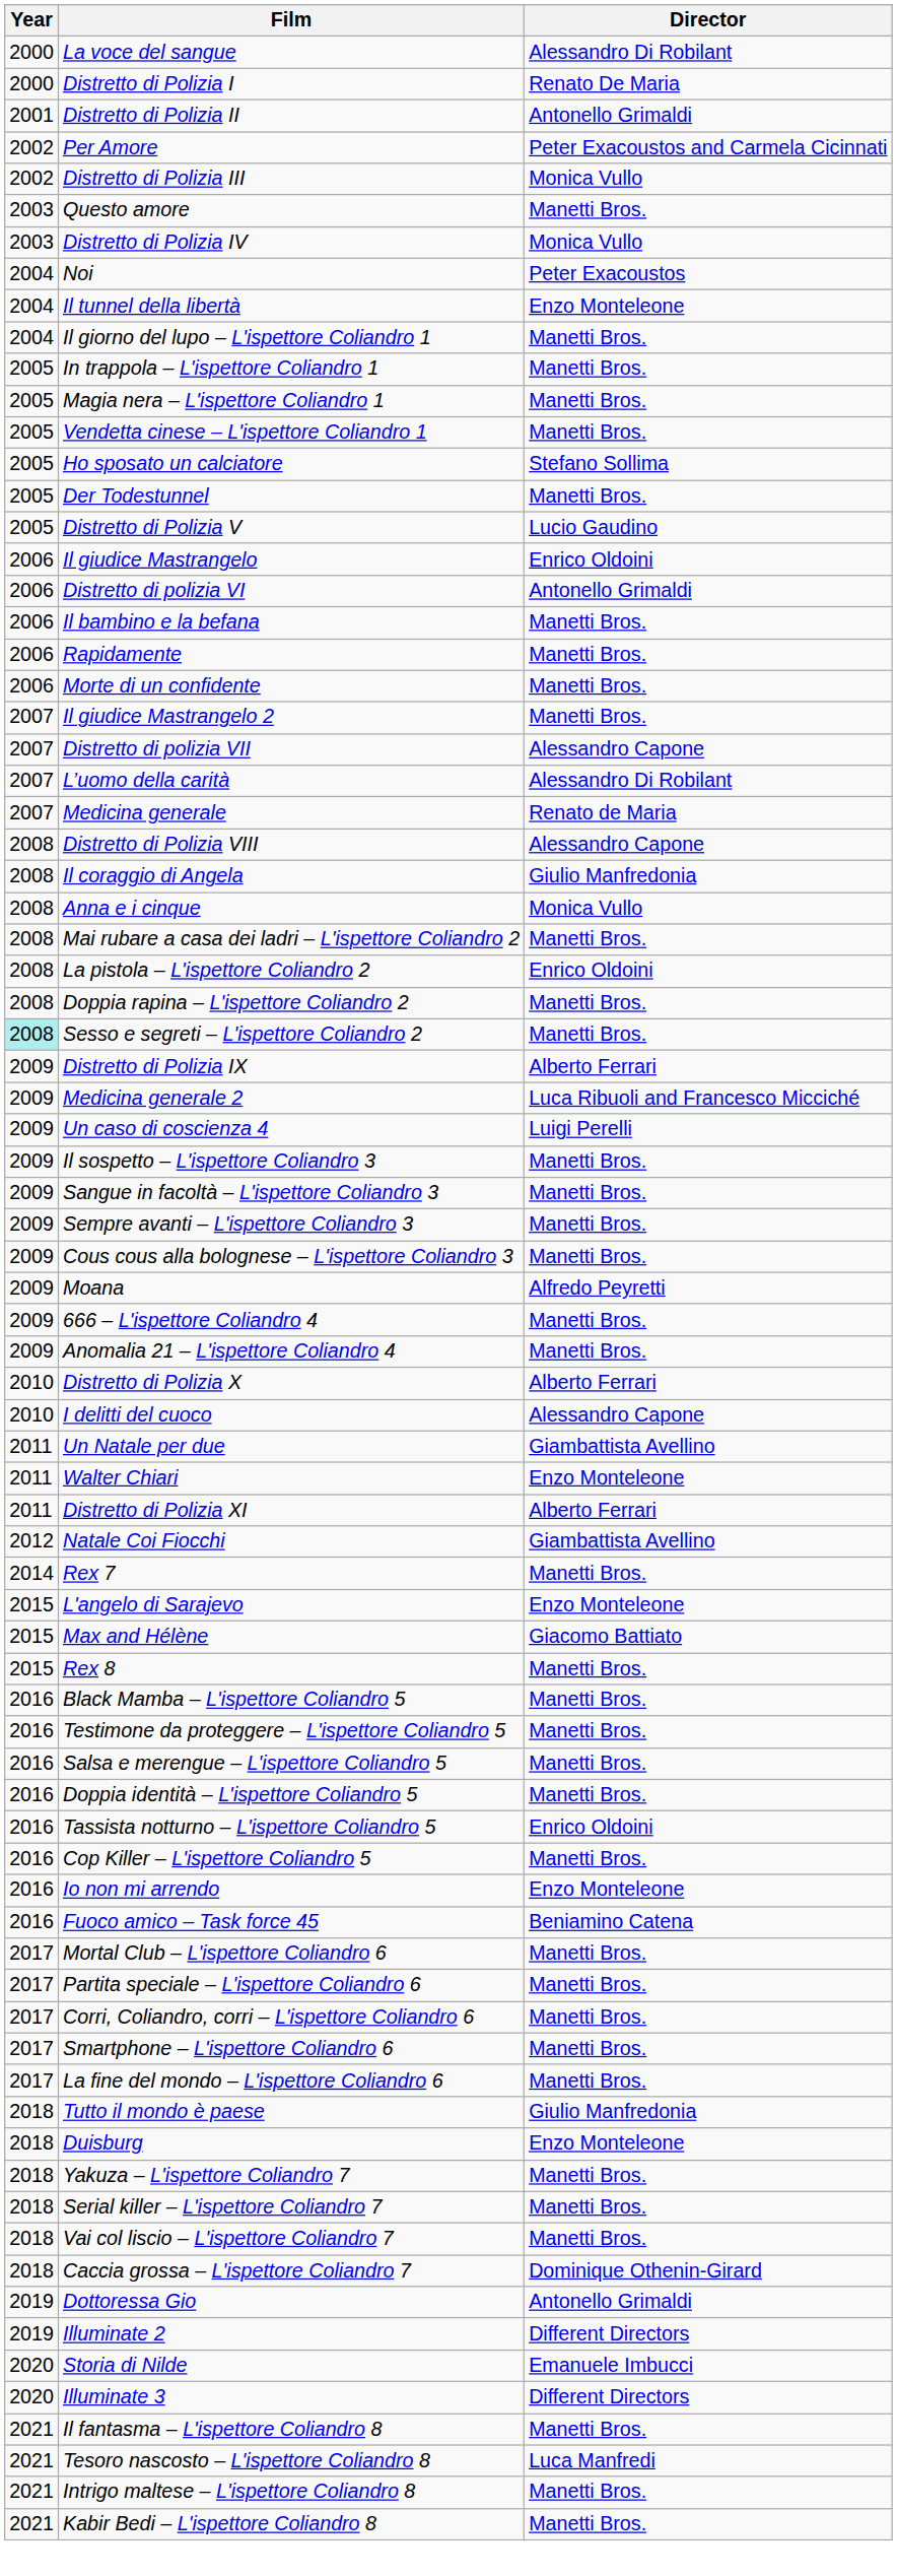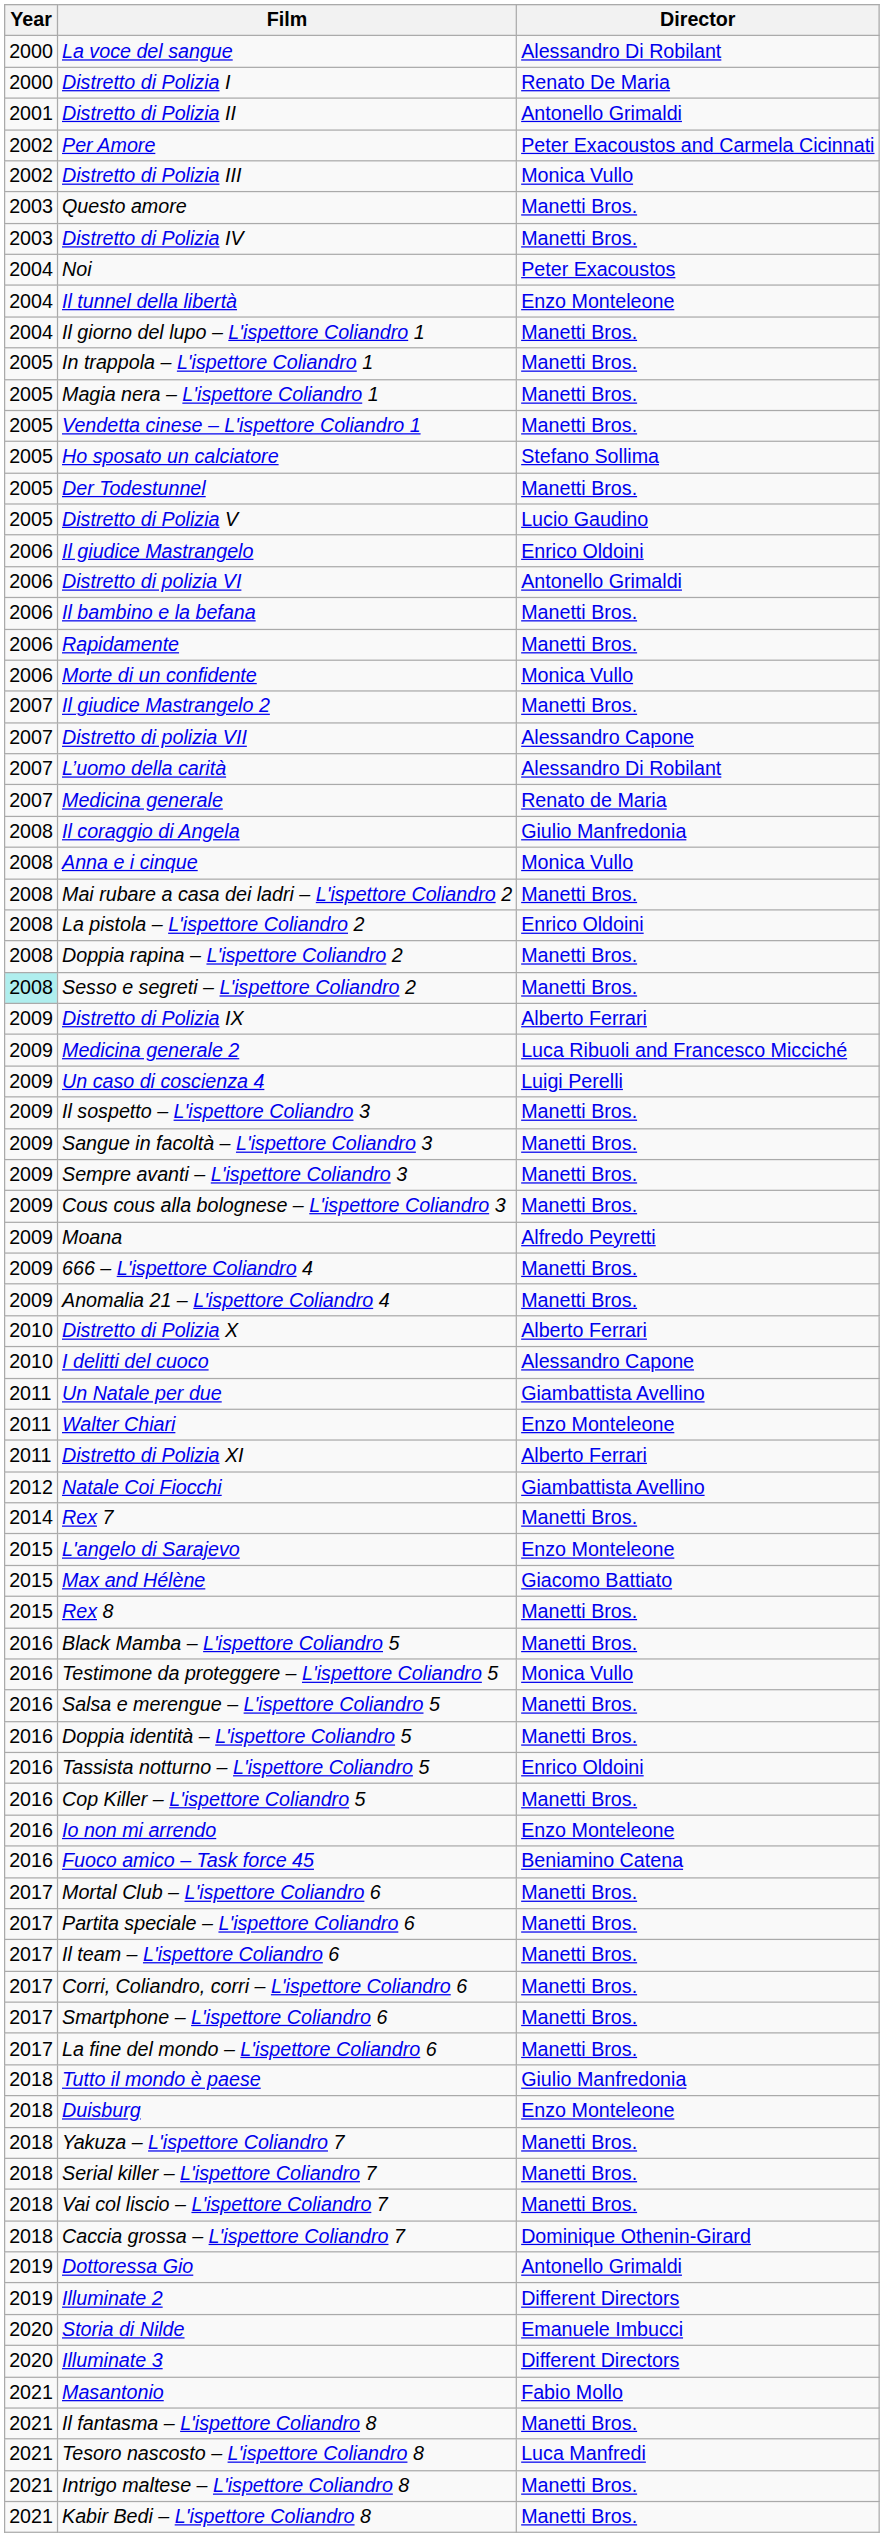Distretto di Polizia IV | Director: Monica Vullo -> Manetti Bros.
Morte di un confidente | Director: Manetti Bros. -> Monica Vullo
- row: 2008 | Distretto di Polizia VIII | Alessandro Capone
Testimone da proteggere – L'ispettore Coliandro 5 | Director: Manetti Bros. -> Monica Vullo
+ row: 2017 | Il team – L'ispettore Coliandro 6 | Manetti Bros.
+ row: 2021 | Masantonio | Fabio Mollo
